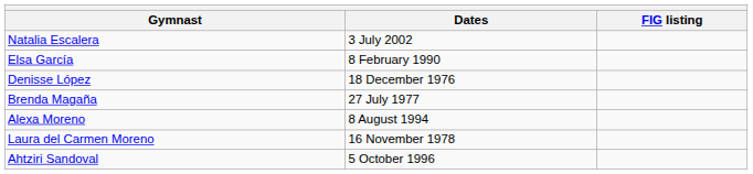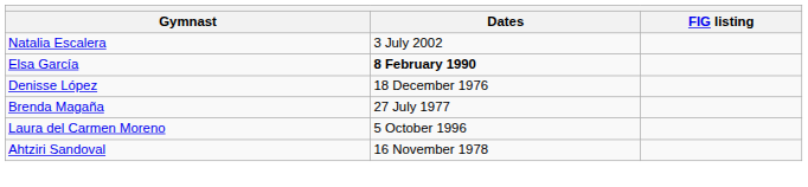Elsa García | Dates: normal -> bold
- row: Alexa Moreno | 8 August 1994
Laura del Carmen Moreno | Dates: 16 November 1978 -> 5 October 1996
Ahtziri Sandoval | Dates: 5 October 1996 -> 16 November 1978
